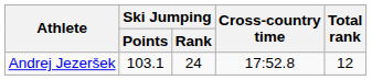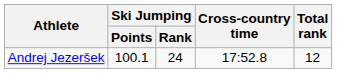Andrej Jezeršek | Ski Jumping / Points: 103.1 -> 100.1
